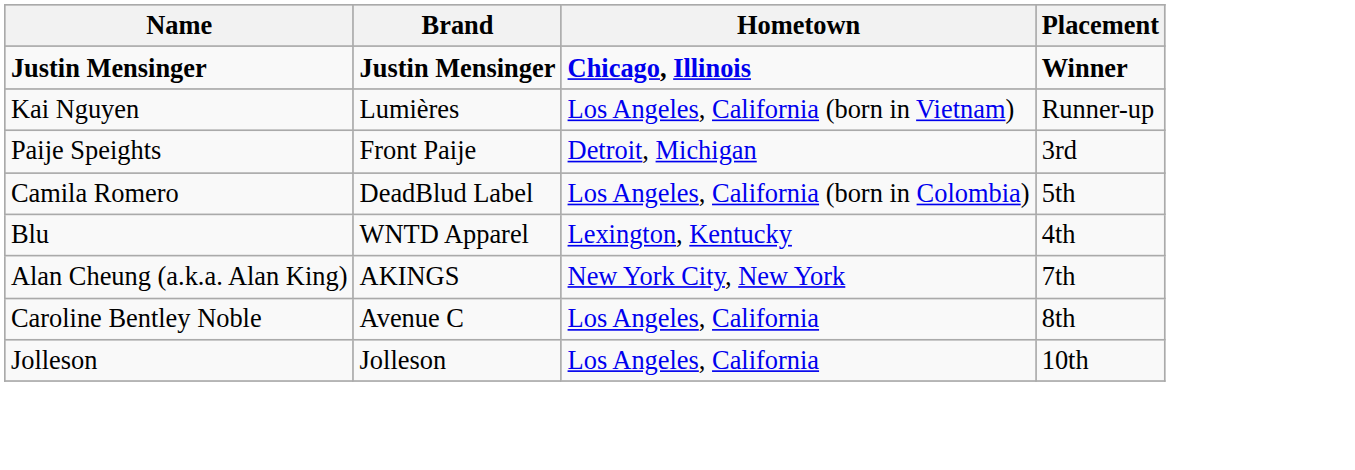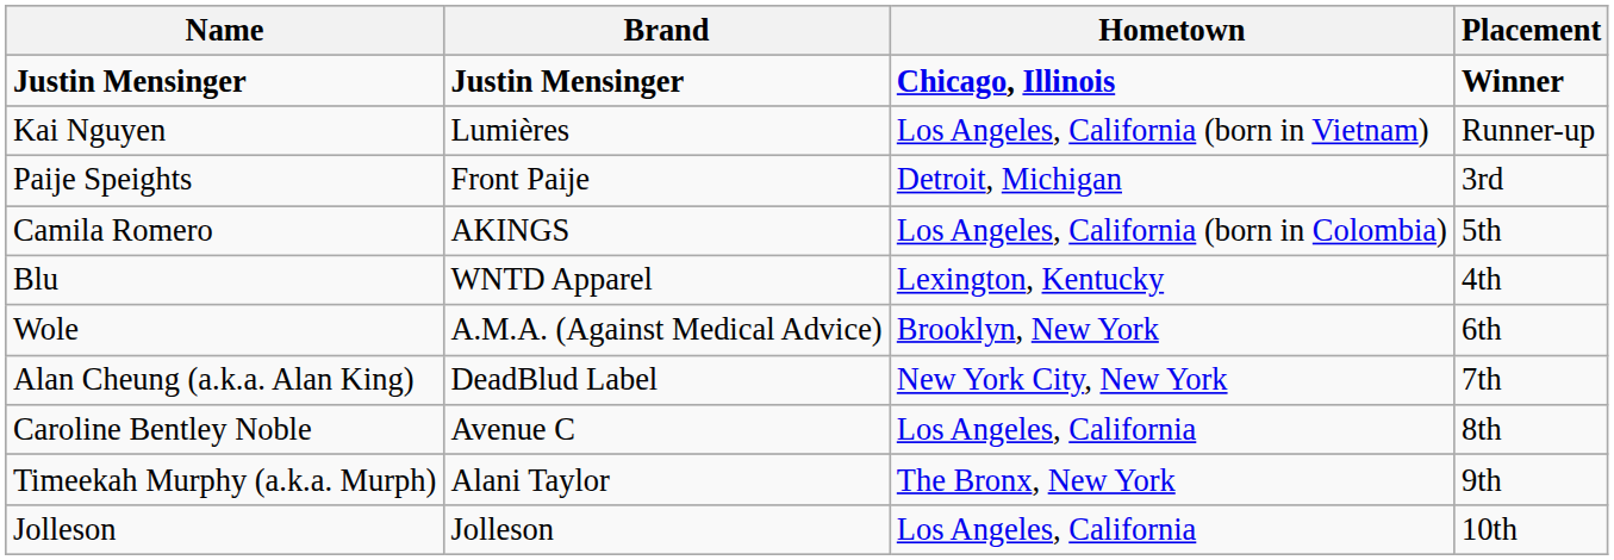Camila Romero | Brand: DeadBlud Label -> AKINGS
+ row: Wole | A.M.A. (Against Medical Advice) | Brooklyn, New York | 6th
Alan Cheung (a.k.a. Alan King) | Brand: AKINGS -> DeadBlud Label
+ row: Timeekah Murphy (a.k.a. Murph) | Alani Taylor | The Bronx, New York | 9th
